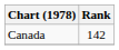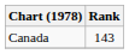Canada | Rank: 142 -> 143
